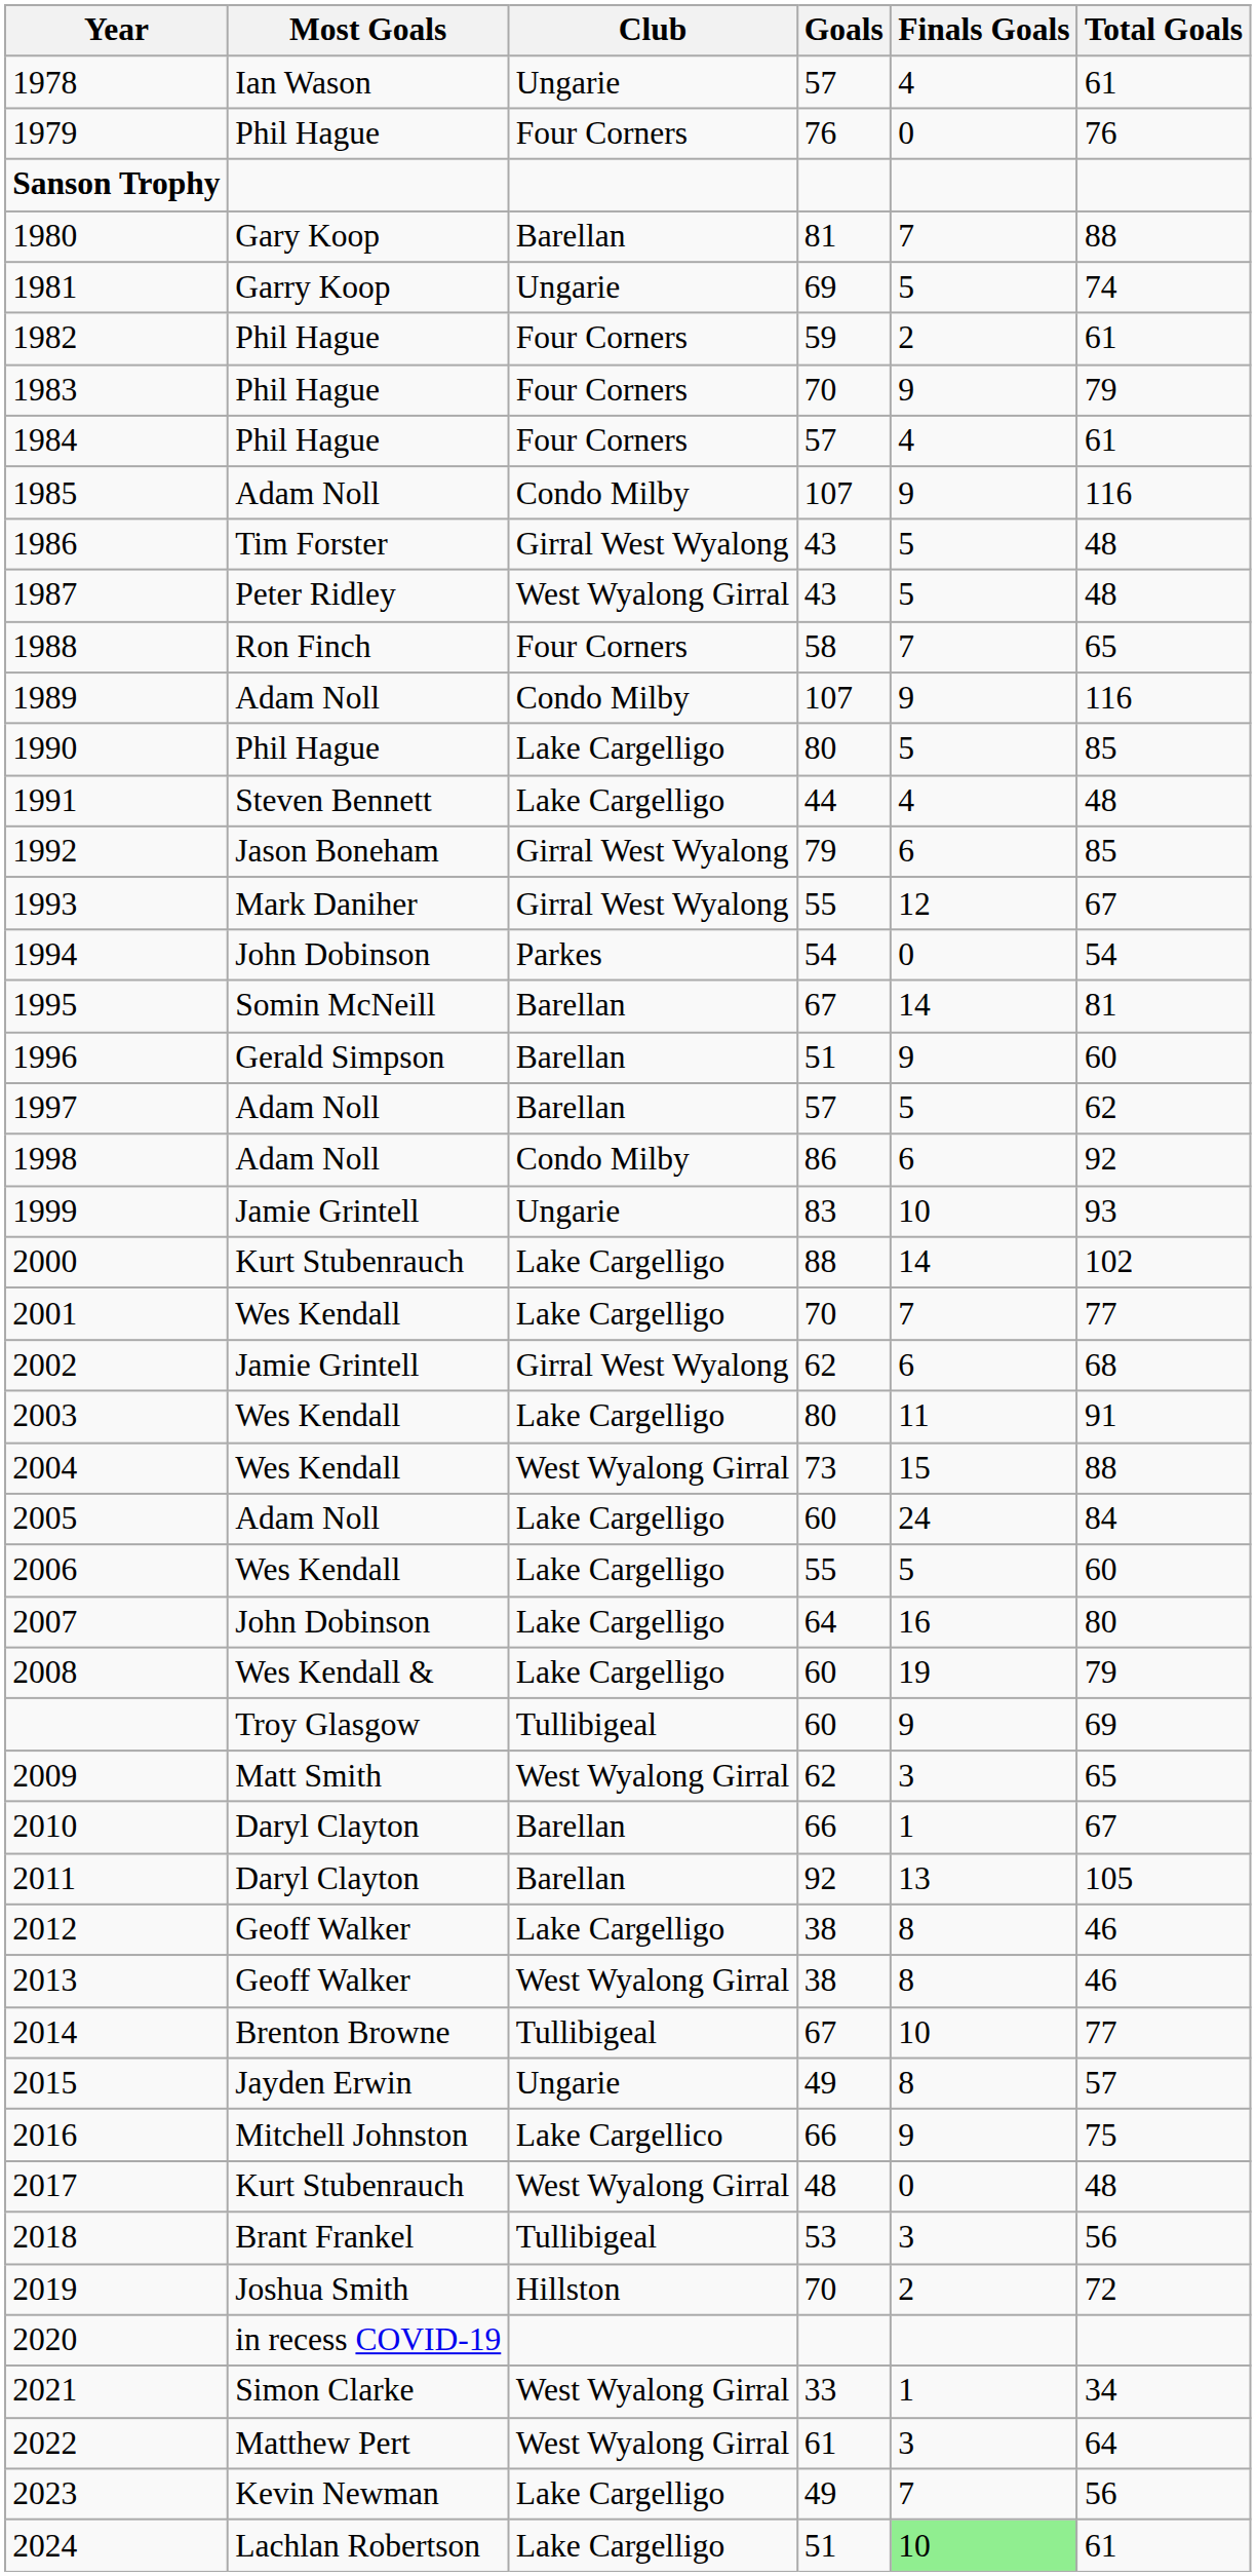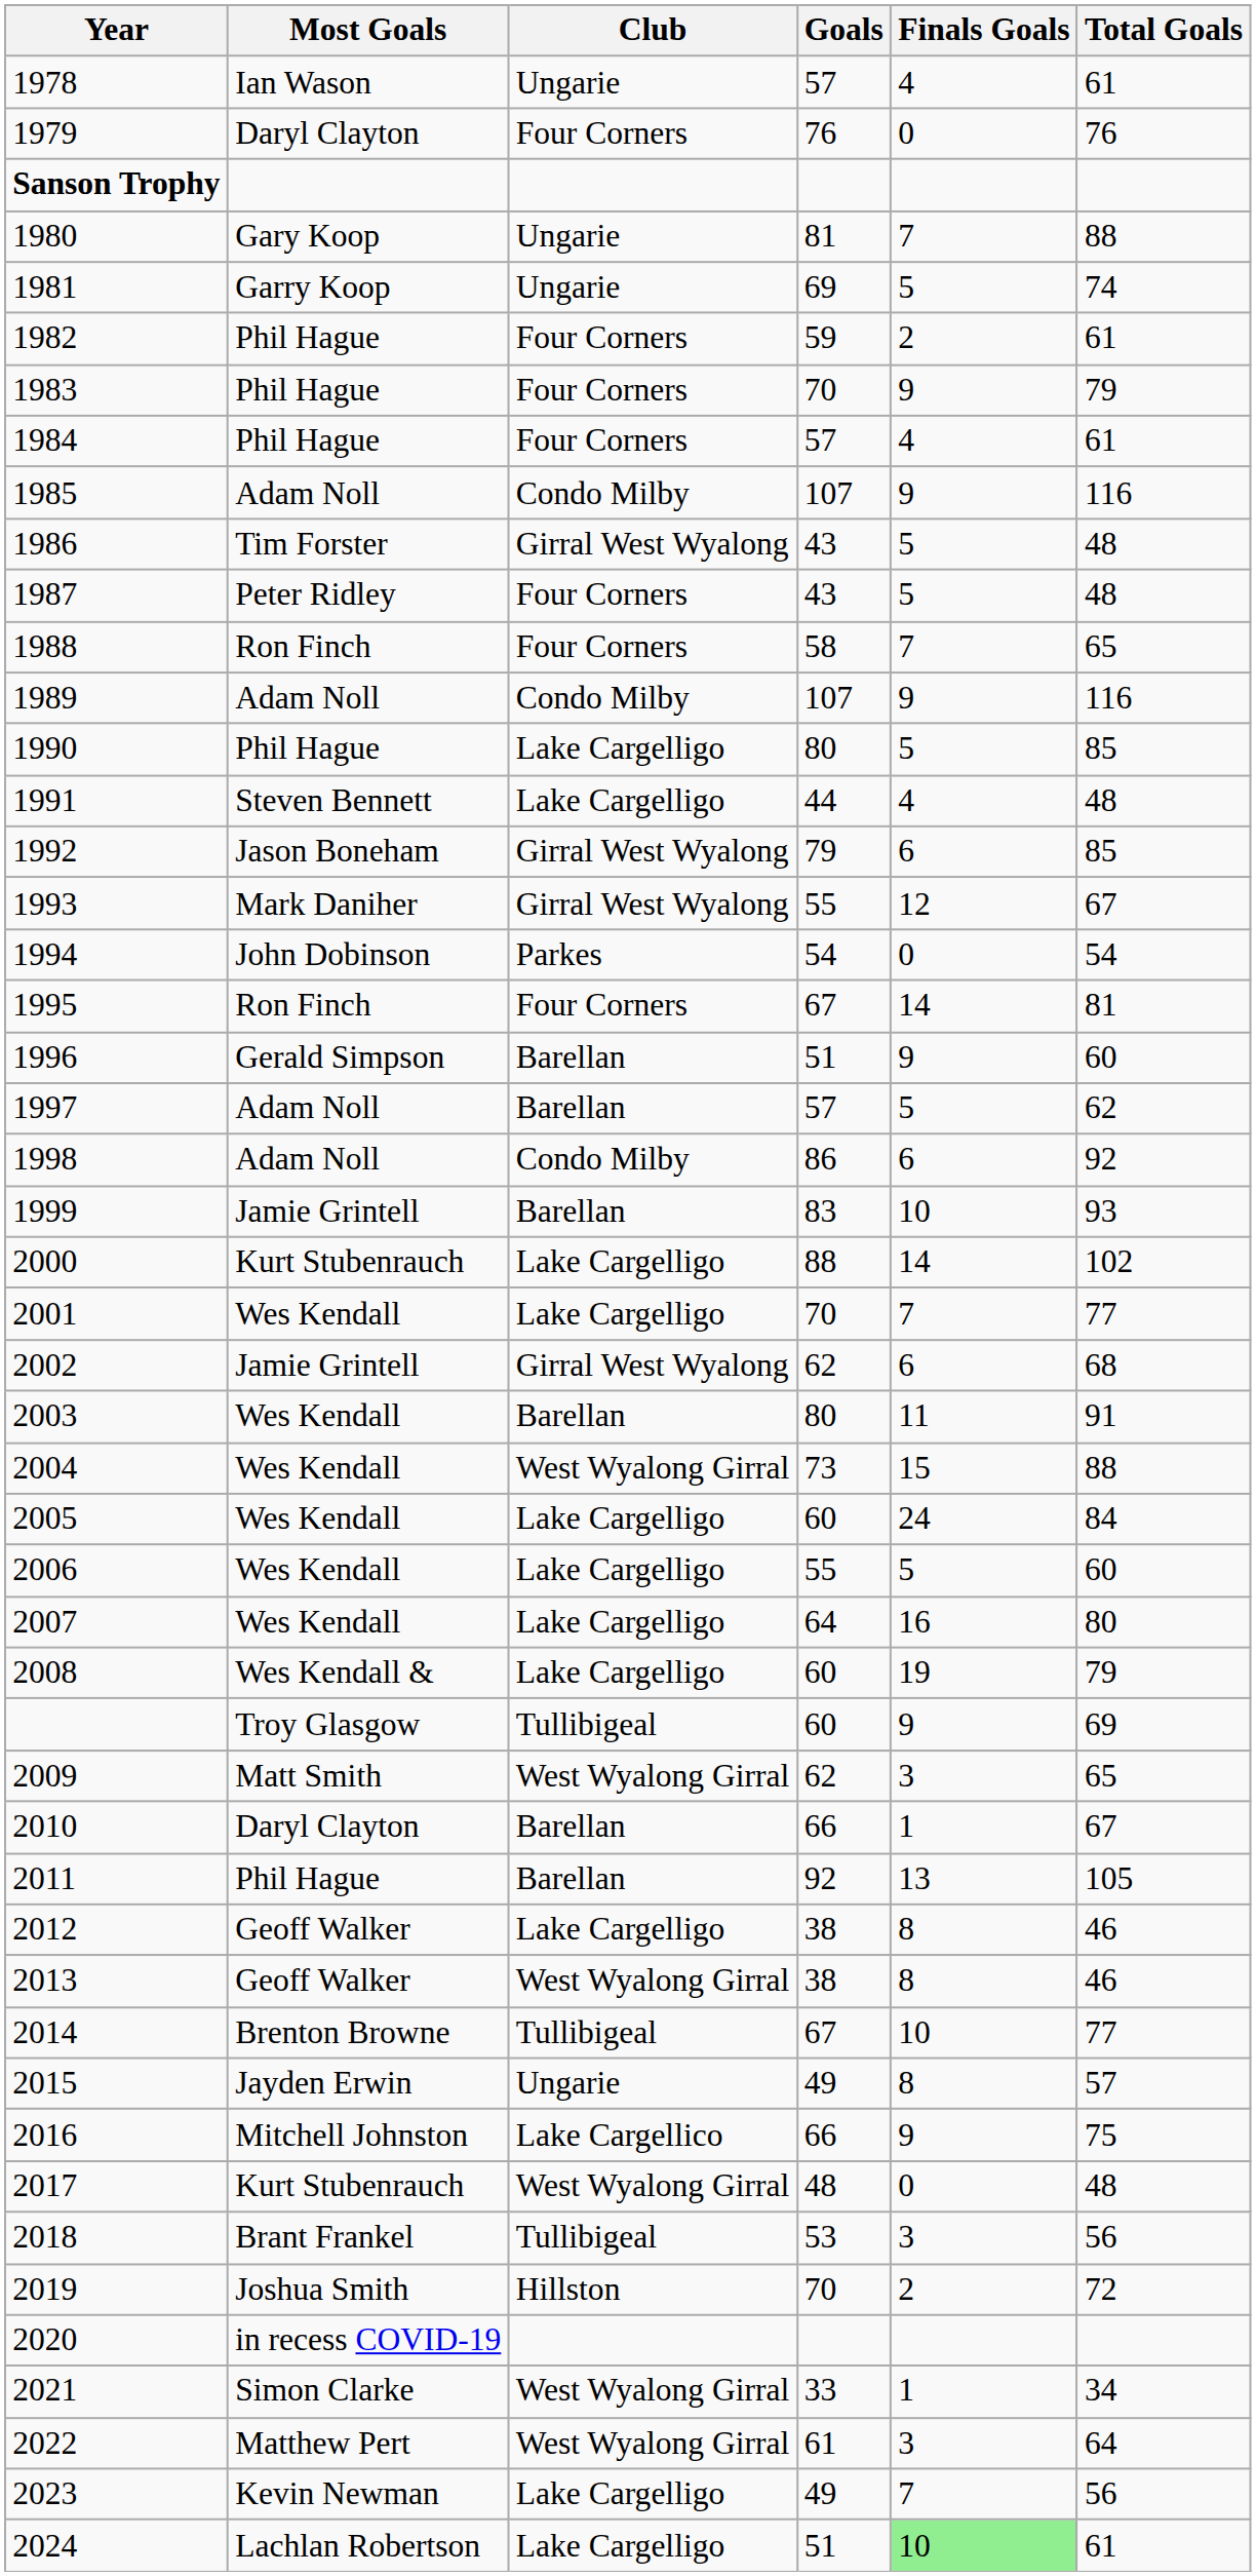1979 | Most Goals: Phil Hague -> Daryl Clayton
1980 | Club: Barellan -> Ungarie
1987 | Club: West Wyalong Girral -> Four Corners
1995 | Most Goals: Somin McNeill -> Ron Finch
1995 | Club: Barellan -> Four Corners
1999 | Club: Ungarie -> Barellan
2003 | Club: Lake Cargelligo -> Barellan
2005 | Most Goals: Adam Noll -> Wes Kendall
2007 | Most Goals: John Dobinson -> Wes Kendall
2011 | Most Goals: Daryl Clayton -> Phil Hague
